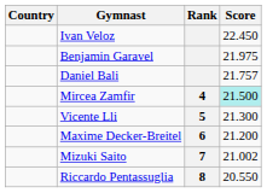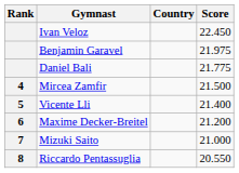columns swapped: Rank <-> Country
Daniel Bali | Score: 21.757 -> 21.775
Mircea Zamfir | Score: paleturquoise background -> no background
Vicente Lli | Score: 21.300 -> 21.400
Mizuki Saito | Score: 21.002 -> 21.000
